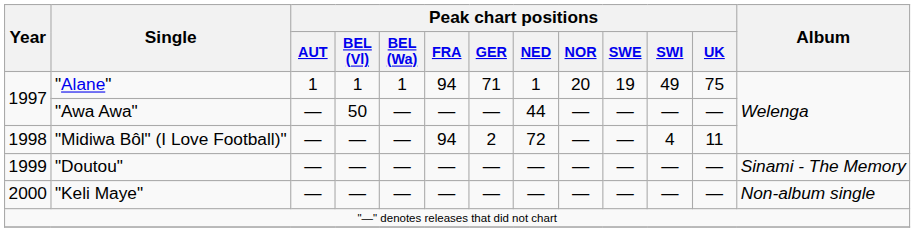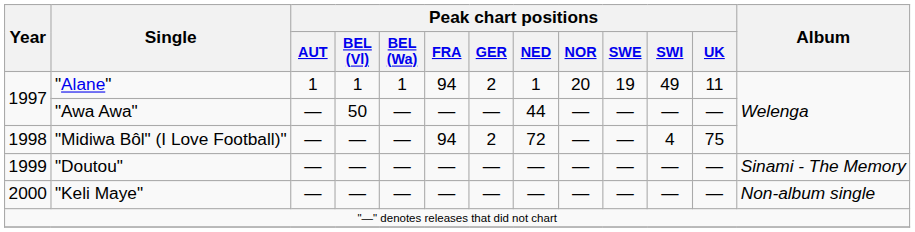"Alane" | Peak chart positions / GER: 71 -> 2
"Alane" | Peak chart positions / UK: 75 -> 11
"Midiwa Bôl" (I Love Football)" | Peak chart positions / UK: 11 -> 75
